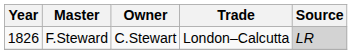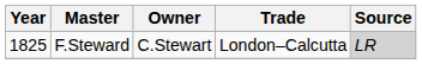F.Steward | Year: 1826 -> 1825
